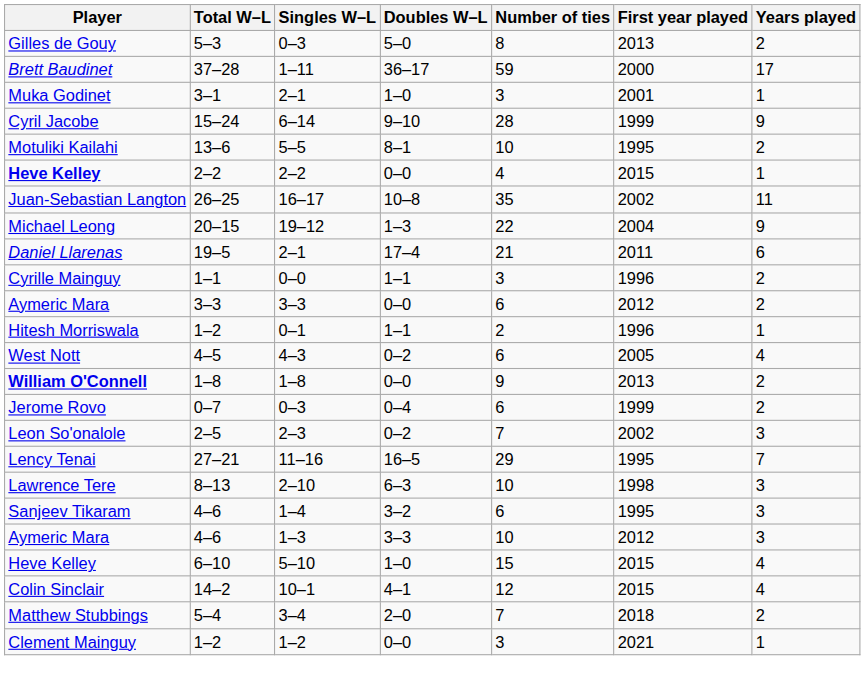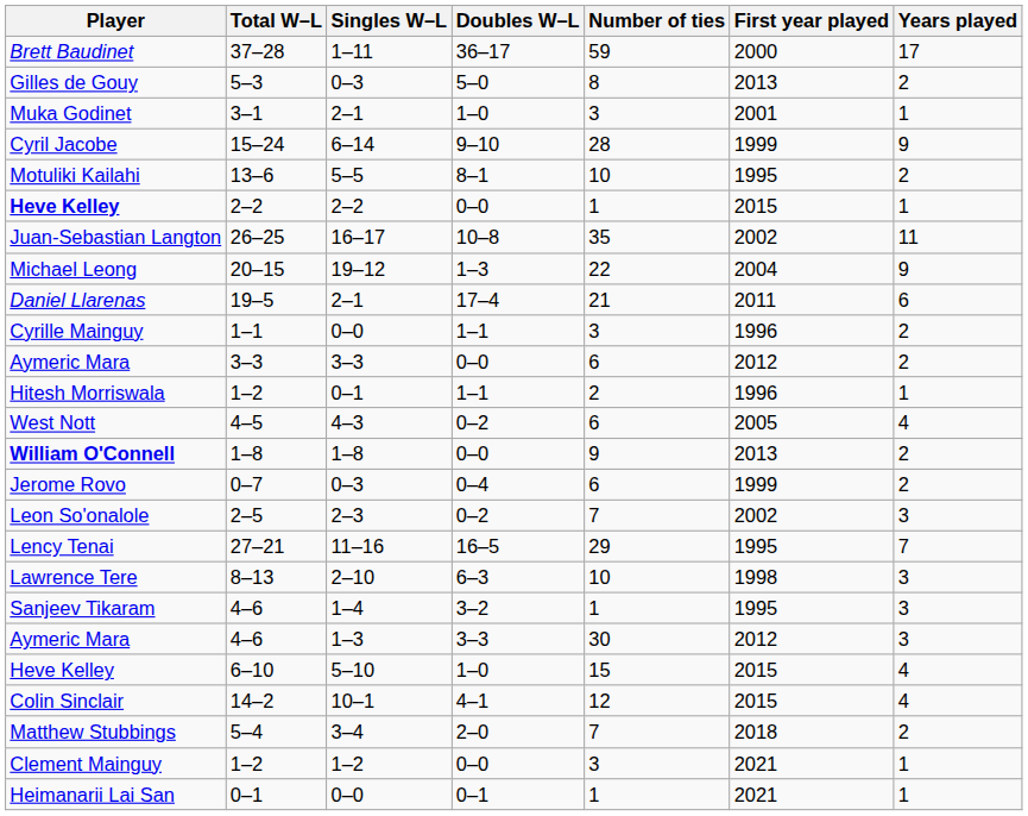rows swapped: Brett Baudinet <-> Gilles de Gouy
Heve Kelley / 2–2 | Number of ties: 4 -> 1
Sanjeev Tikaram | Number of ties: 6 -> 1
Aymeric Mara / 4–6 | Number of ties: 10 -> 30
+ row: Heimanarii Lai San | 0–1 | 0–0 | 0–1 | 1 | 2021 | 1
